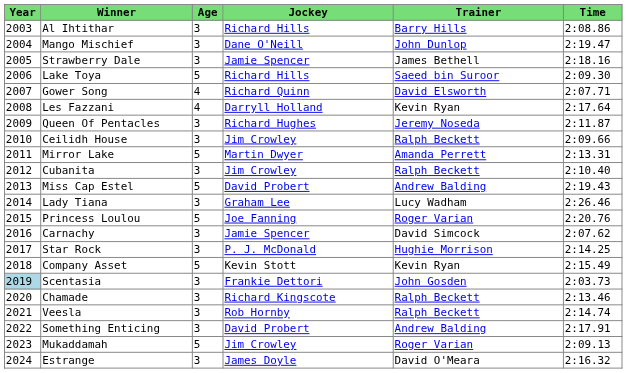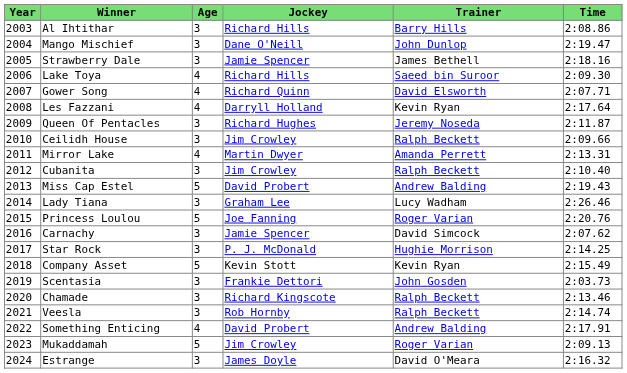Lake Toya | Age: 5 -> 4
Mirror Lake | Age: 5 -> 4
Scentasia | Year: lightblue background -> no background
Something Enticing | Age: 3 -> 4
